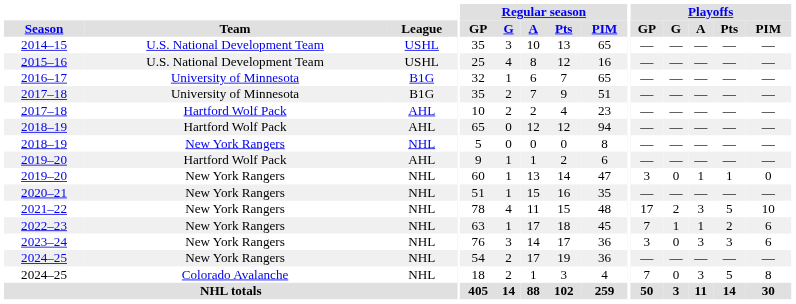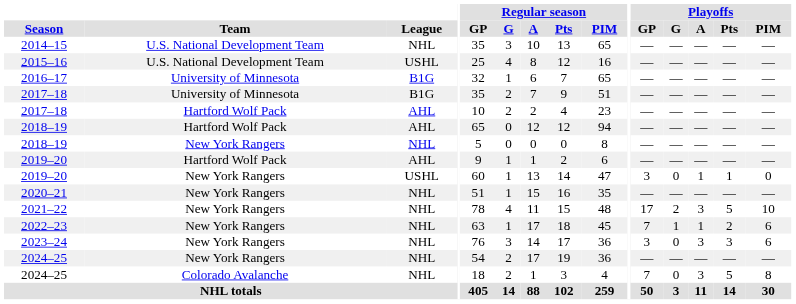2014–15 | League: USHL -> NHL
2019–20 / New York Rangers | League: NHL -> USHL
